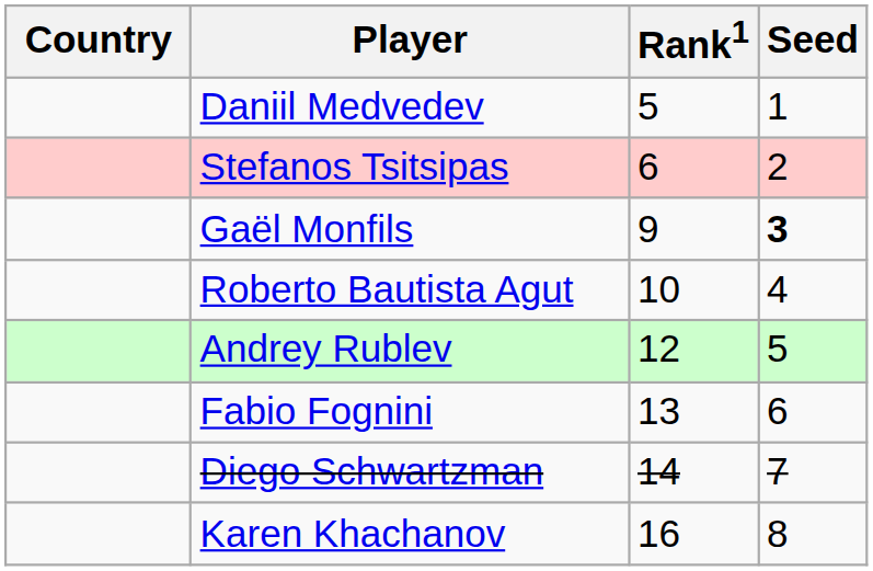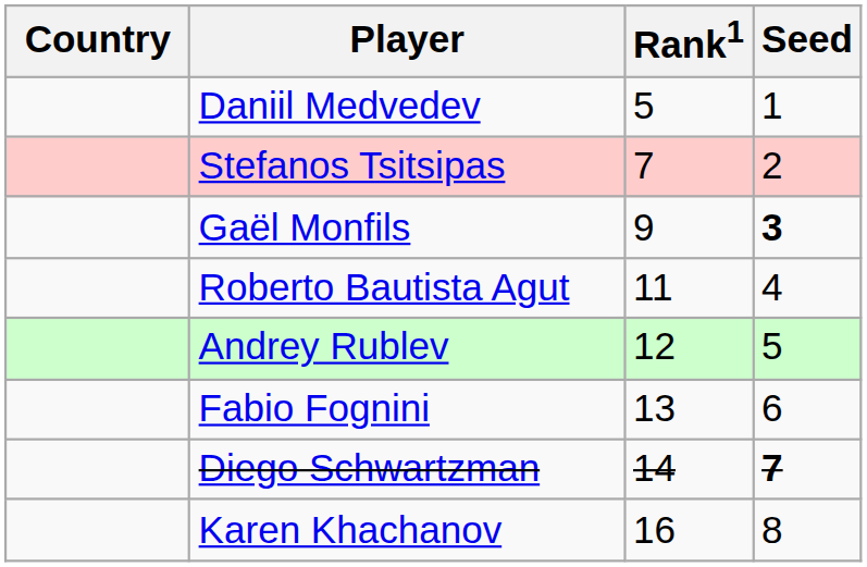Stefanos Tsitsipas | Rank1: 6 -> 7
Roberto Bautista Agut | Rank1: 10 -> 11
Diego Schwartzman | Seed: normal -> bold
